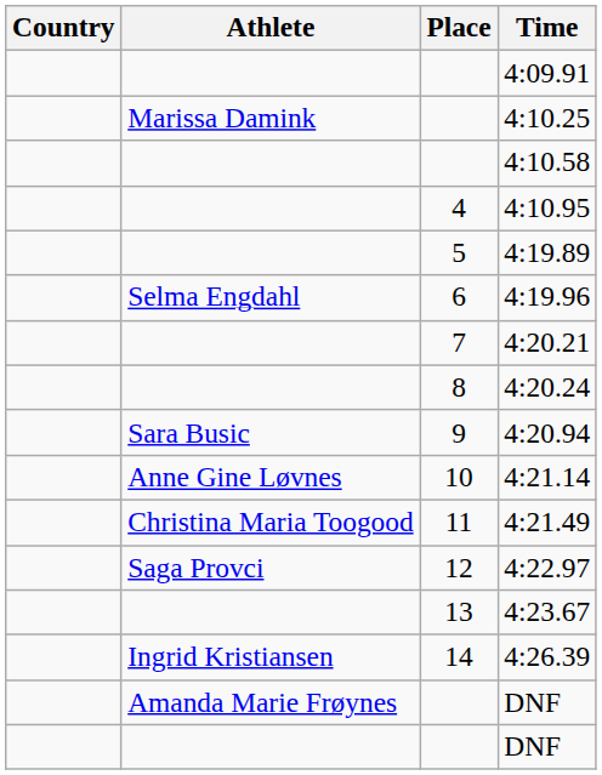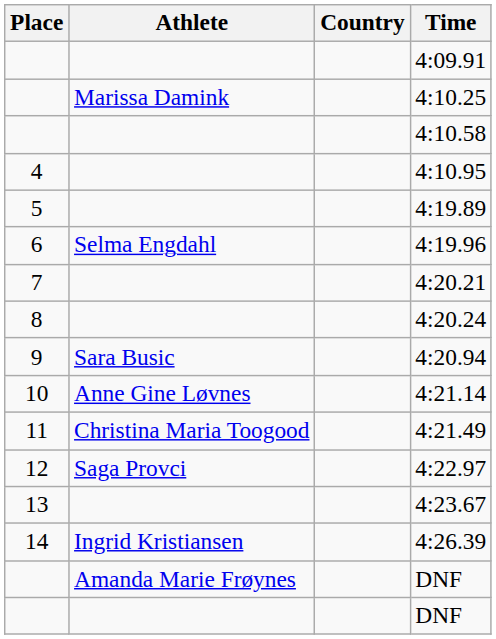columns swapped: Place <-> Country
